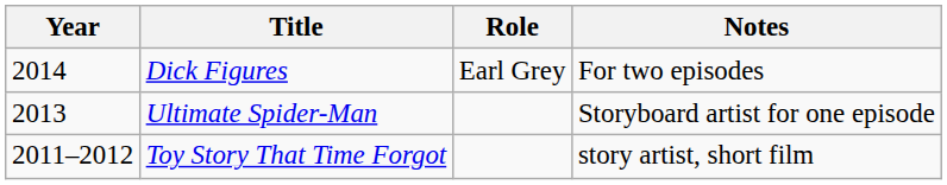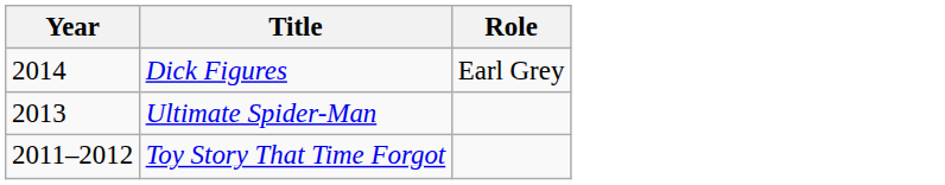- column: Notes | For two episodes | Storyboard artist for one episode | story artist, short film
